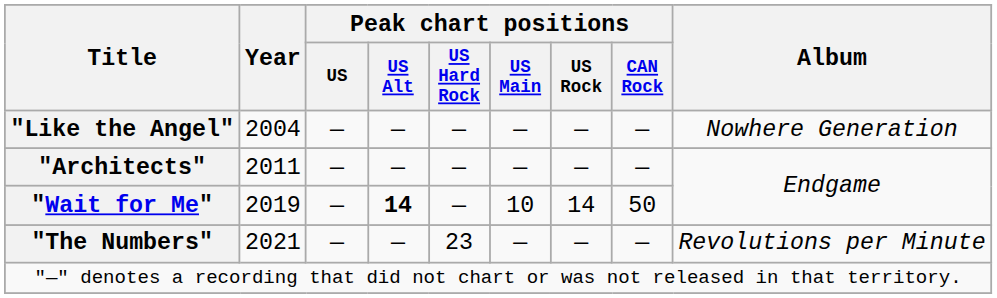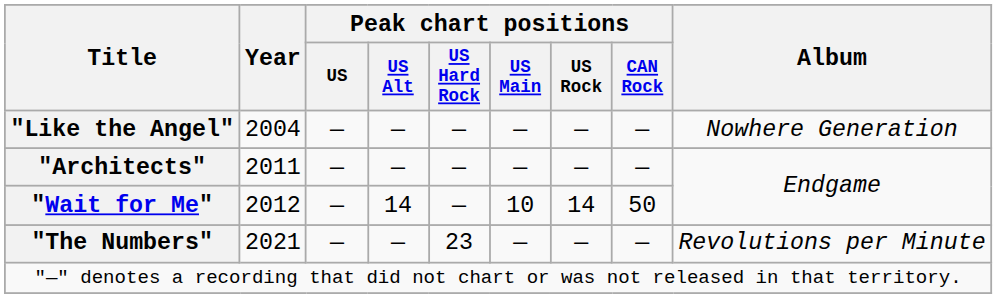"Wait for Me" | Year: 2019 -> 2012
"Wait for Me" | Peak chart positions / US Alt: bold -> normal
